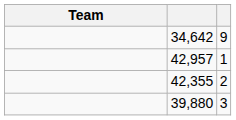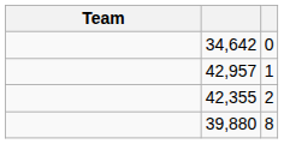34,642 | column 3: 9 -> 0
39,880 | column 3: 3 -> 8
